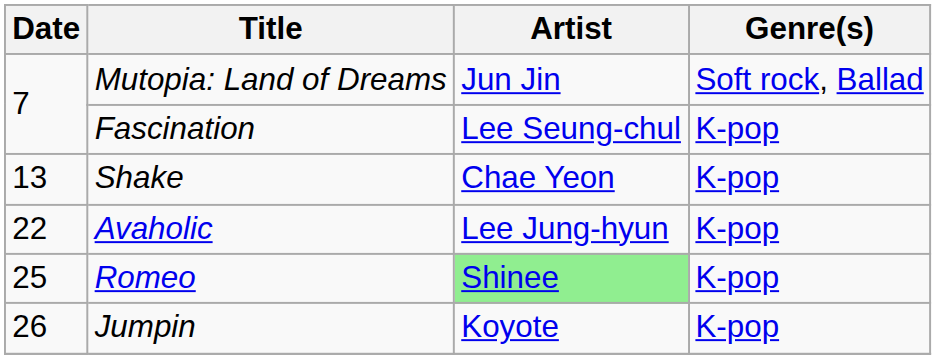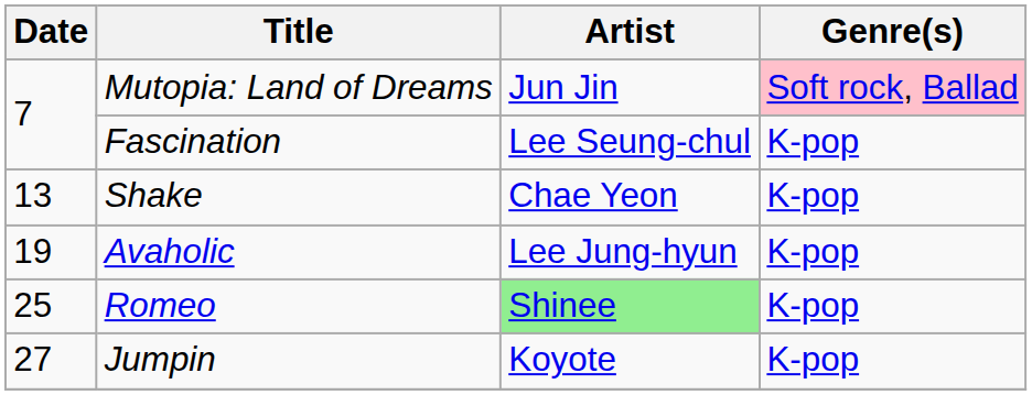Mutopia: Land of Dreams | Genre(s): no background -> pink background
Avaholic | Date: 22 -> 19
Jumpin | Date: 26 -> 27
